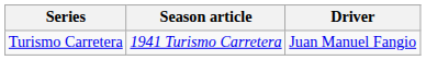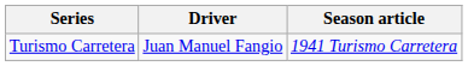columns swapped: Driver <-> Season article
